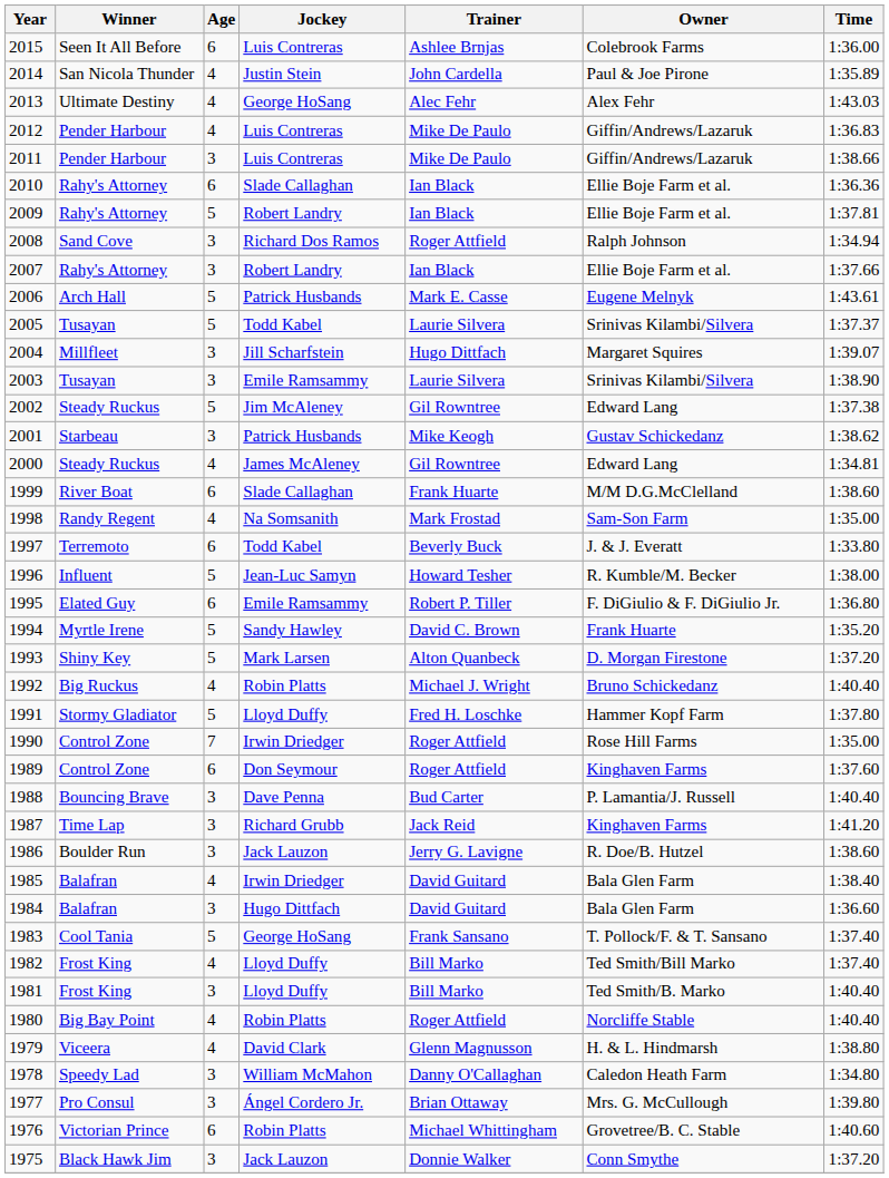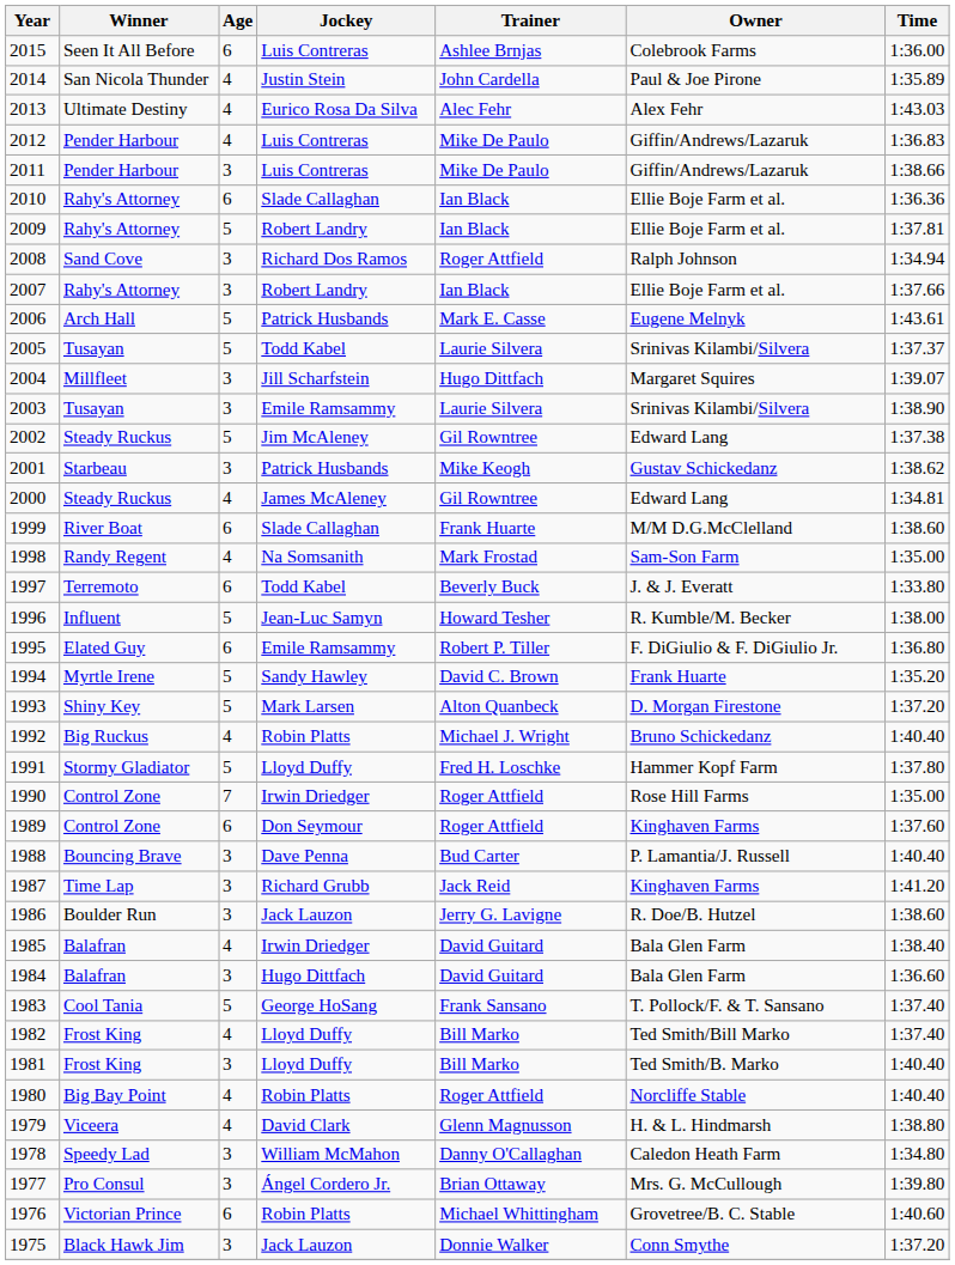2013 | Jockey: George HoSang -> Eurico Rosa Da Silva
